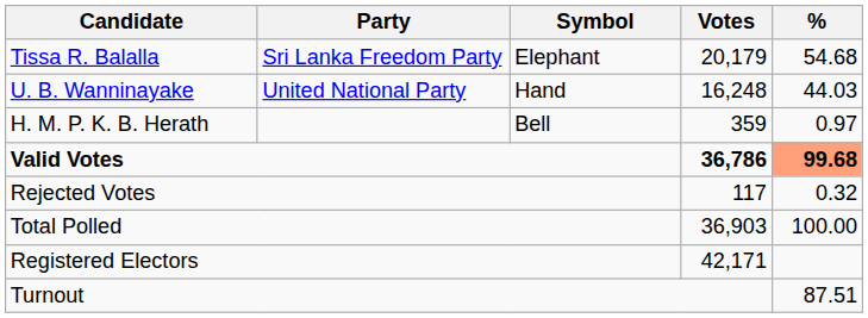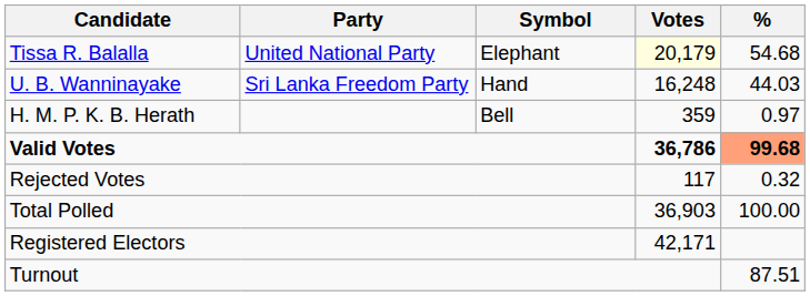Tissa R. Balalla | Party: Sri Lanka Freedom Party -> United National Party
Tissa R. Balalla | Votes: no background -> lightyellow background
U. B. Wanninayake | Party: United National Party -> Sri Lanka Freedom Party
